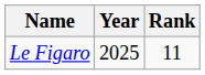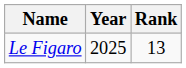Le Figaro | Rank: 11 -> 13
